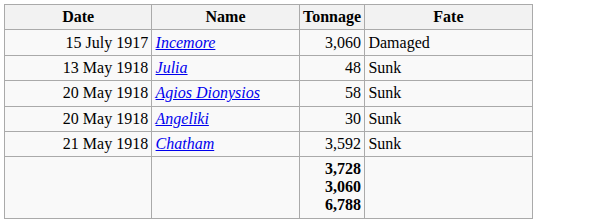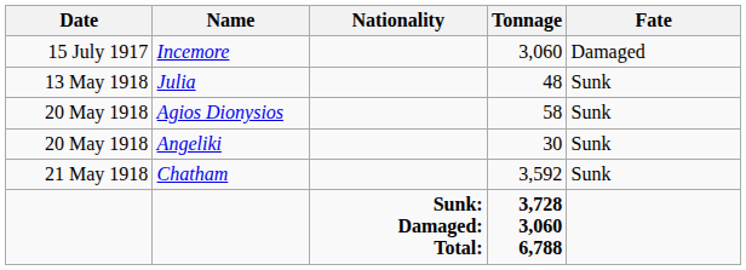+ column: Nationality | Sunk: Damaged: Total:
